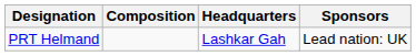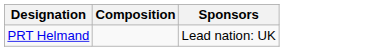- column: Headquarters | Lashkar Gah
